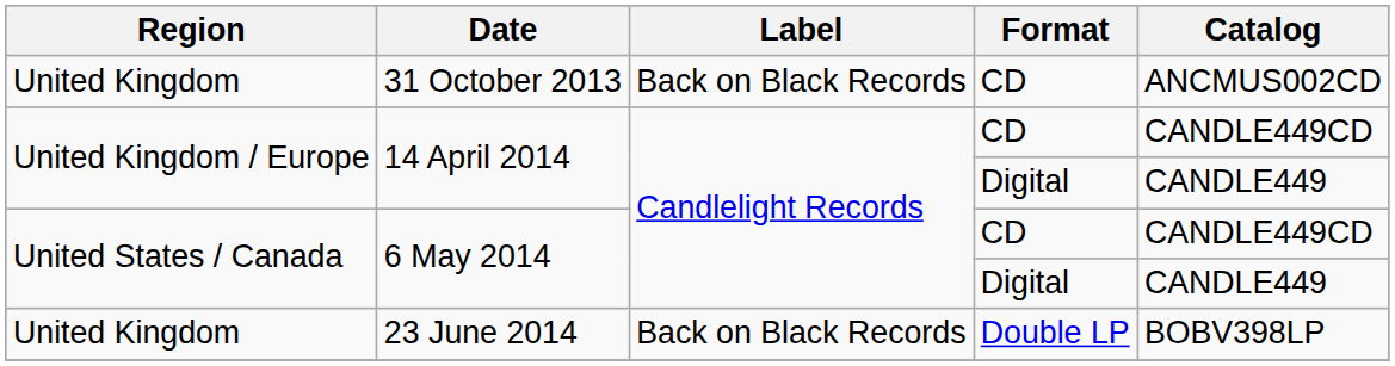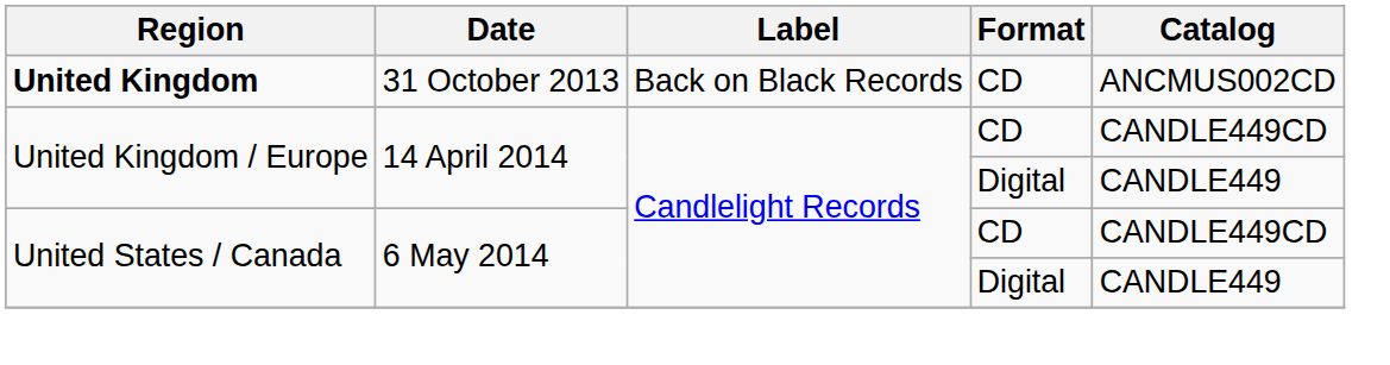31 October 2013 | Region: normal -> bold
- row: United Kingdom | 23 June 2014 | Back on Black Records | Double LP | BOBV398LP
